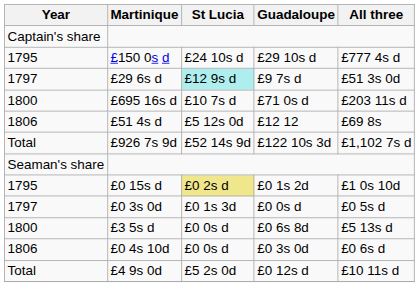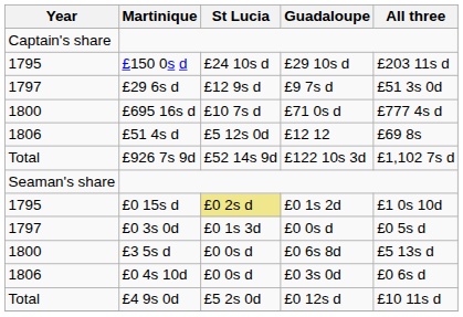£150 0s d | All three: £777 4s d -> £203 11s d
£29 6s d | St Lucia: paleturquoise background -> no background
£695 16s d | All three: £203 11s d -> £777 4s d
